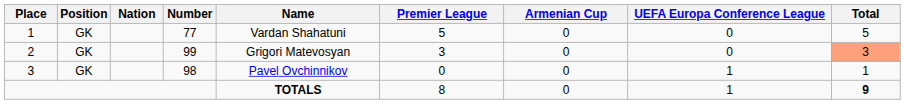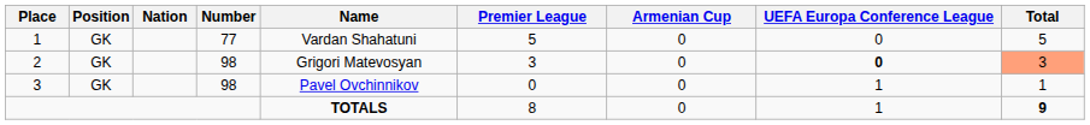2 | Number: 99 -> 98
2 | UEFA Europa Conference League: normal -> bold
